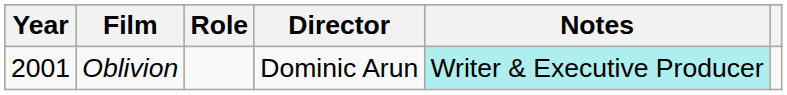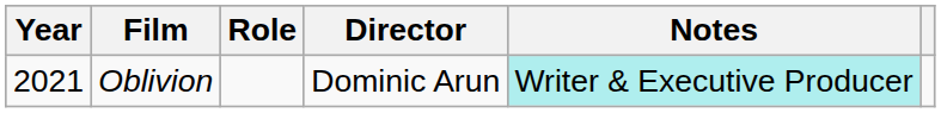Oblivion | Year: 2001 -> 2021
